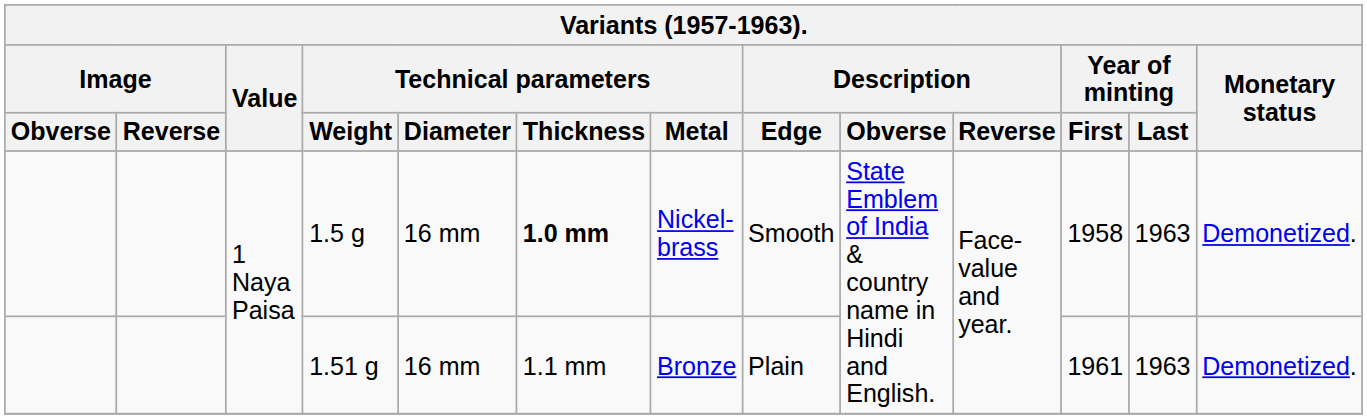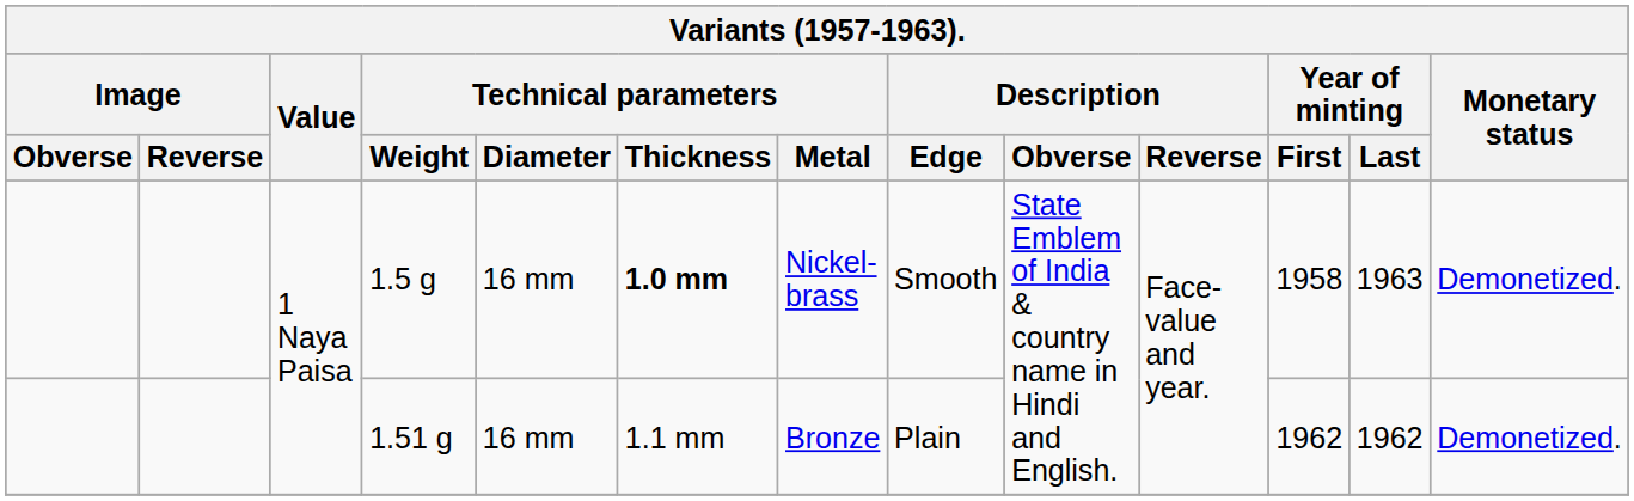1.51 g | Year of minting / First: 1961 -> 1962
1.51 g | Year of minting / Last: 1963 -> 1962
